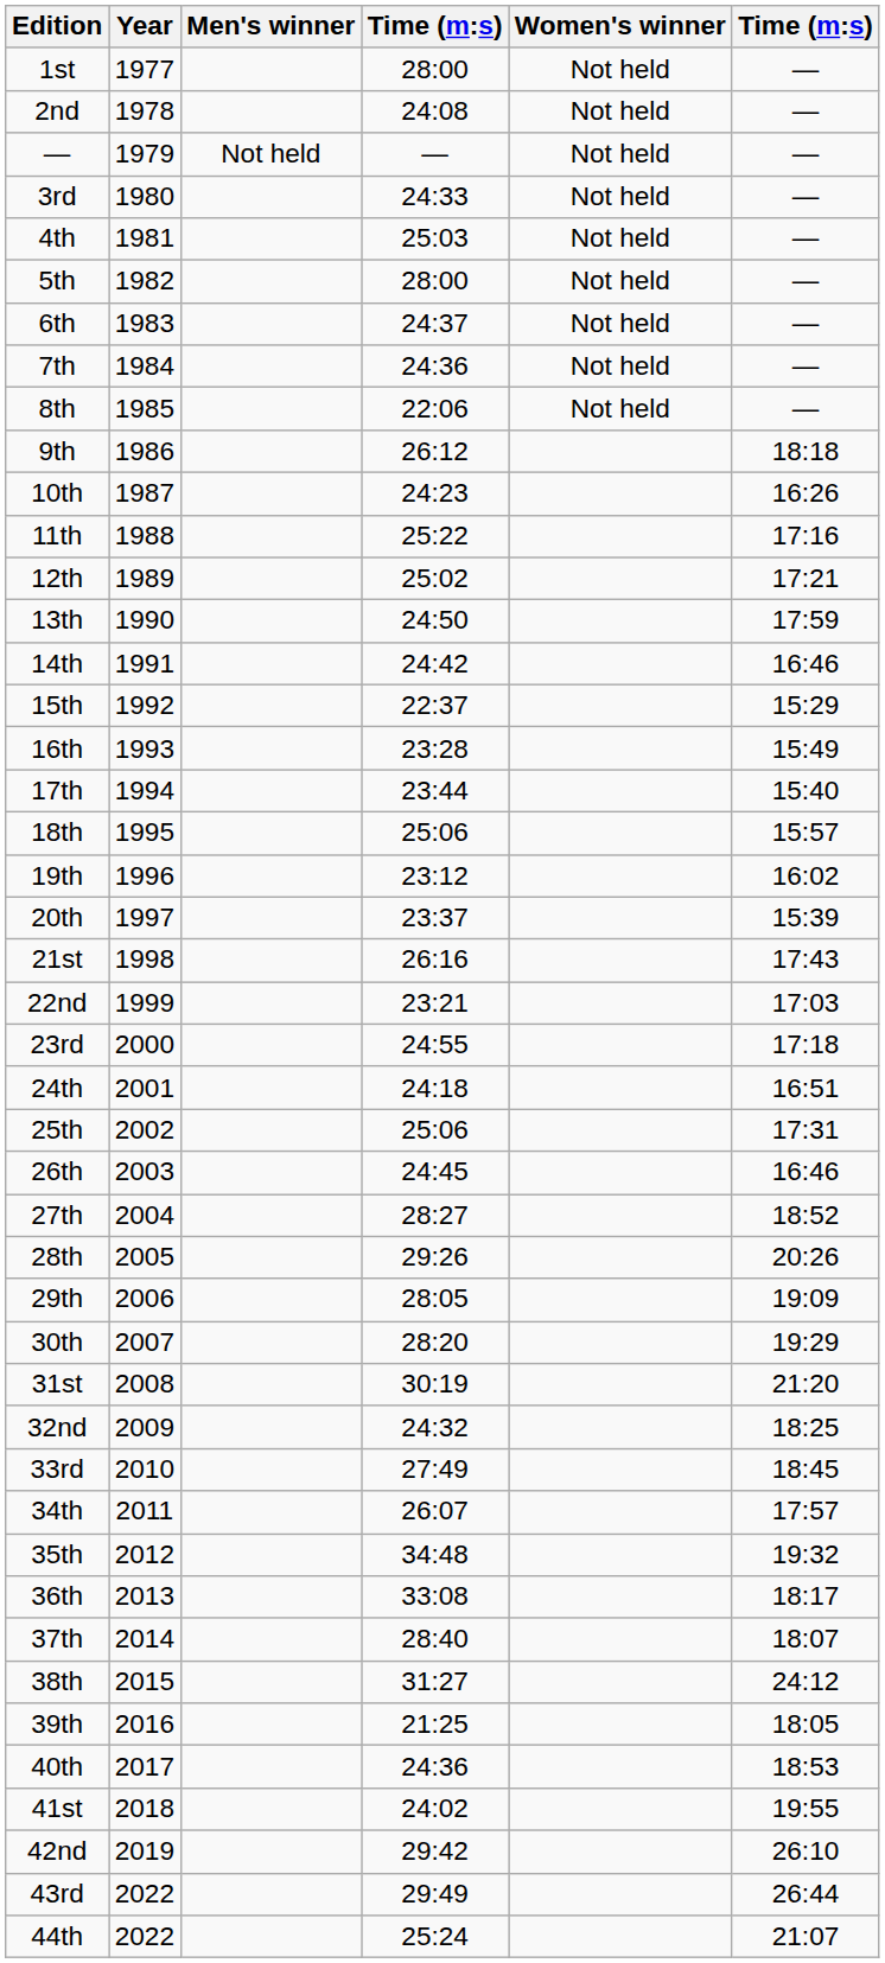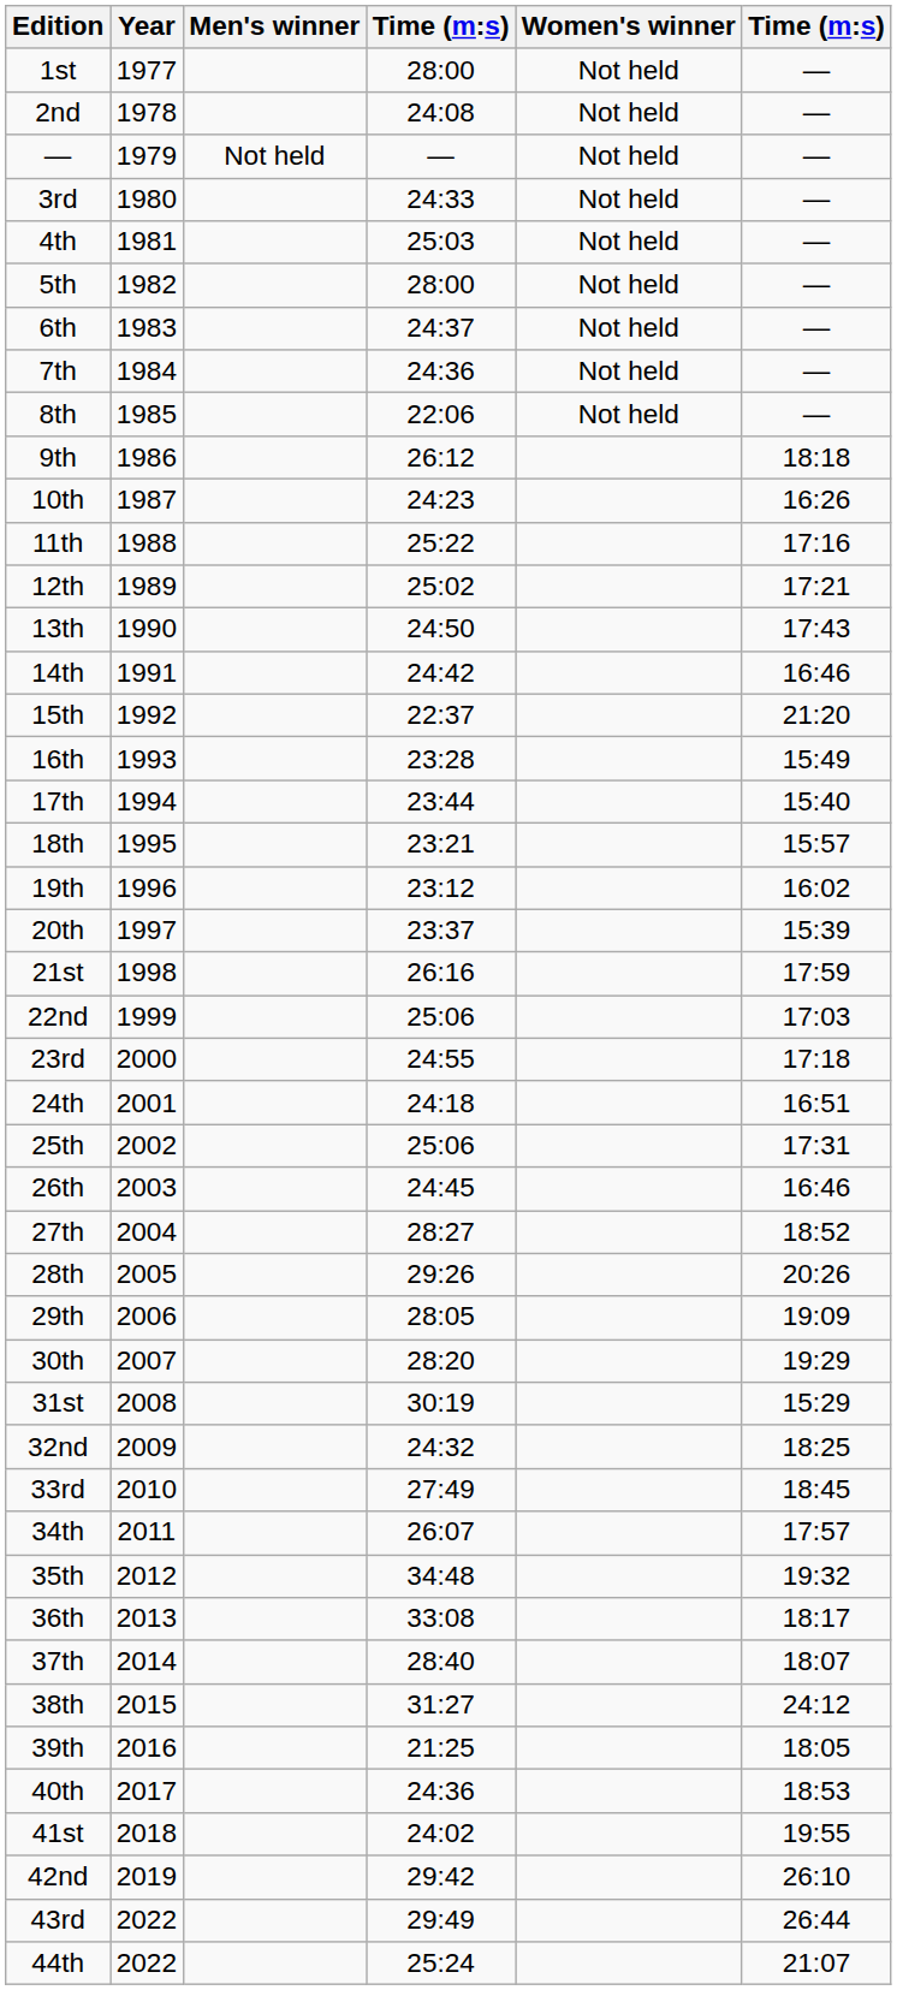13th | column 6: 17:59 -> 17:43
15th | column 6: 15:29 -> 21:20
18th | column 4: 25:06 -> 23:21
21st | column 6: 17:43 -> 17:59
22nd | column 4: 23:21 -> 25:06
31st | column 6: 21:20 -> 15:29
